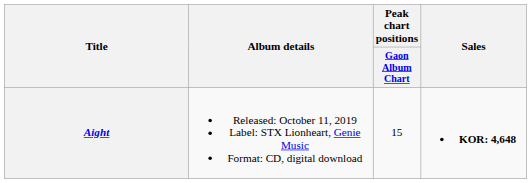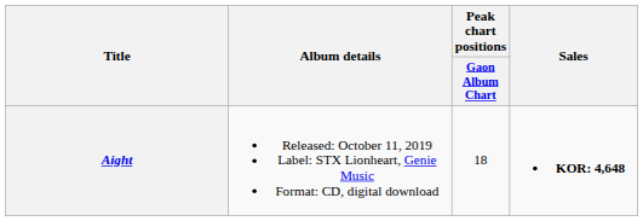Aight | Peak chart positions / Gaon Album Chart: 15 -> 18
